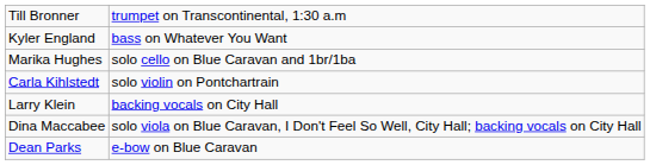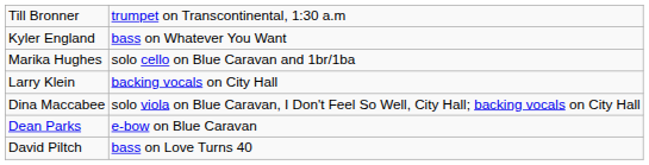- row: Carla Kihlstedt | solo violin on Pontchartrain
+ row: David Piltch | bass on Love Turns 40
